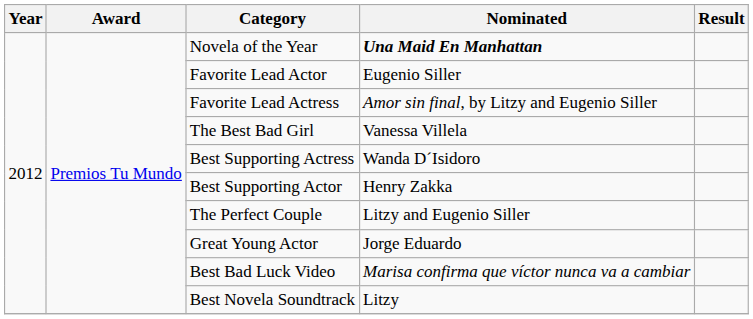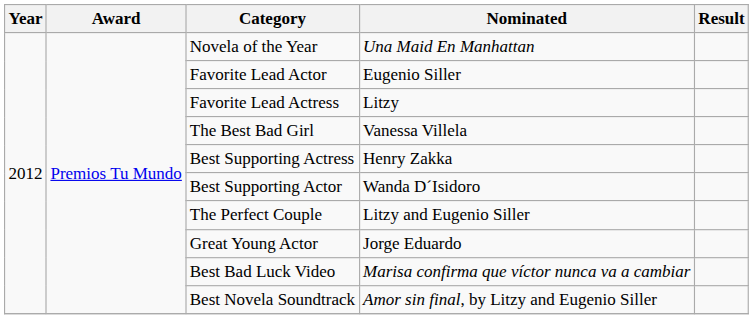Novela of the Year | Nominated: bold -> normal
Favorite Lead Actress | Nominated: Amor sin final, by Litzy and Eugenio Siller -> Litzy
Best Supporting Actress | Nominated: Wanda D´Isidoro -> Henry Zakka
Best Supporting Actor | Nominated: Henry Zakka -> Wanda D´Isidoro
Best Novela Soundtrack | Nominated: Litzy -> Amor sin final, by Litzy and Eugenio Siller
